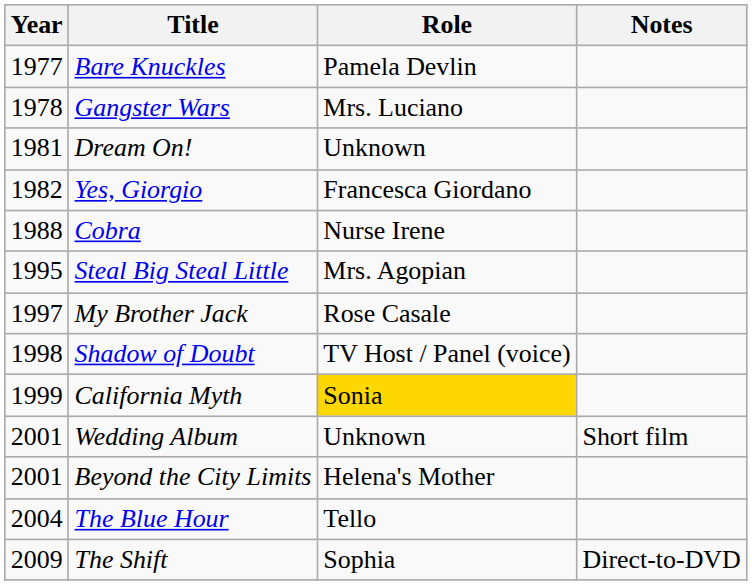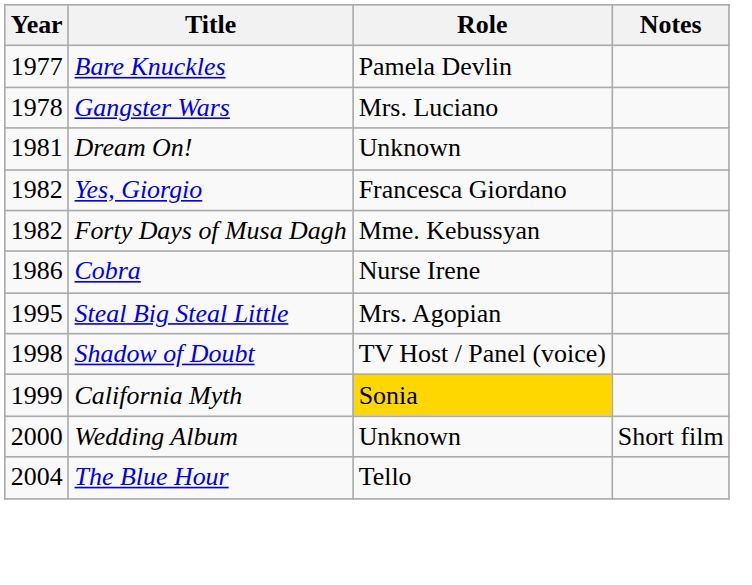+ row: 1982 | Forty Days of Musa Dagh | Mme. Kebussyan
Cobra | Year: 1988 -> 1986
- row: 1997 | My Brother Jack | Rose Casale
Wedding Album | Year: 2001 -> 2000
- row: 2001 | Beyond the City Limits | Helena's Mother
- row: 2009 | The Shift | Sophia | Direct-to-DVD
